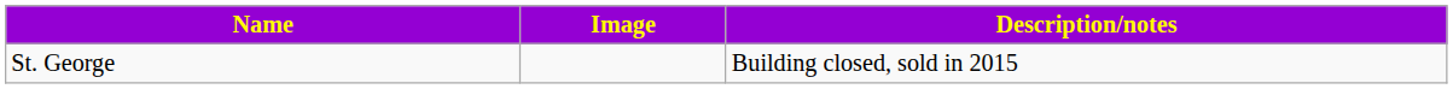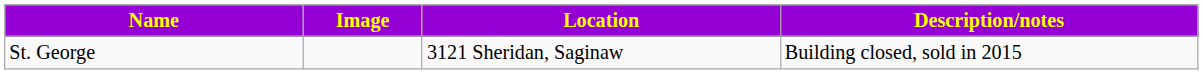+ column: Location | 3121 Sheridan, Saginaw
